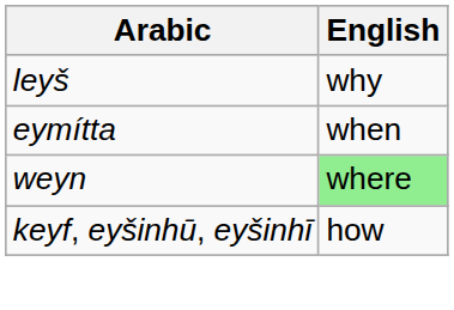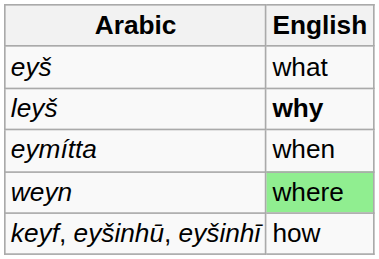+ row: eyš | what
leyš | English: normal -> bold
